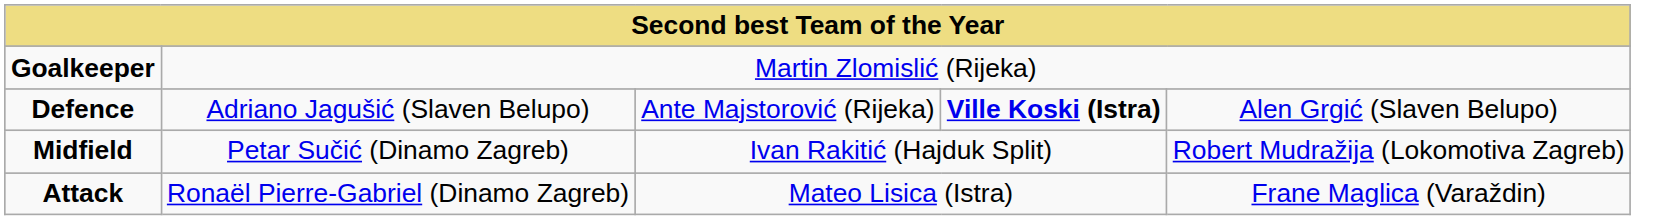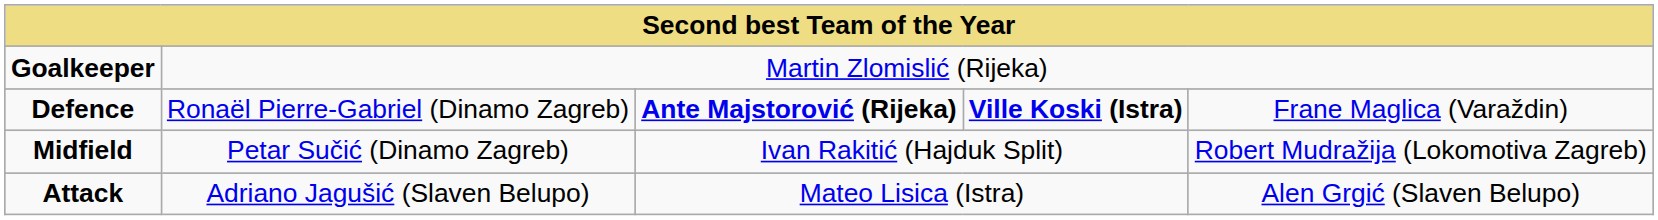Defence | column 2: Adriano Jagušić (Slaven Belupo) -> Ronaël Pierre-Gabriel (Dinamo Zagreb)
Defence | column 3: normal -> bold
Defence | column 5: Alen Grgić (Slaven Belupo) -> Frane Maglica (Varaždin)
Attack | column 2: Ronaël Pierre-Gabriel (Dinamo Zagreb) -> Adriano Jagušić (Slaven Belupo)
Attack | column 5: Frane Maglica (Varaždin) -> Alen Grgić (Slaven Belupo)
